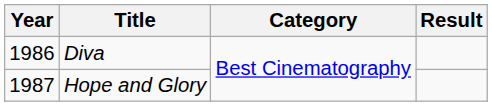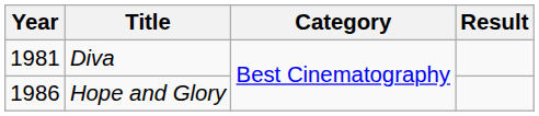Diva | Year: 1986 -> 1981
Hope and Glory | Year: 1987 -> 1986
